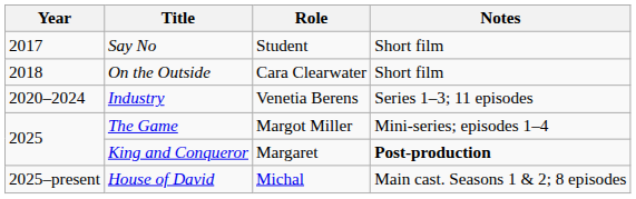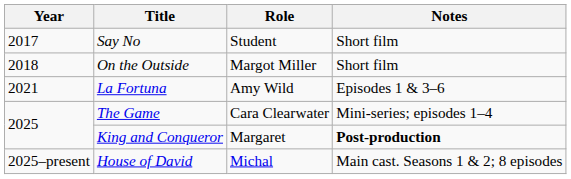On the Outside | Role: Cara Clearwater -> Margot Miller
- row: 2020–2024 | Industry | Venetia Berens | Series 1–3; 11 episodes
+ row: 2021 | La Fortuna | Amy Wild | Episodes 1 & 3–6
The Game | Role: Margot Miller -> Cara Clearwater
